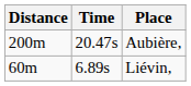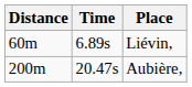rows swapped: Liévin, <-> Aubière,
